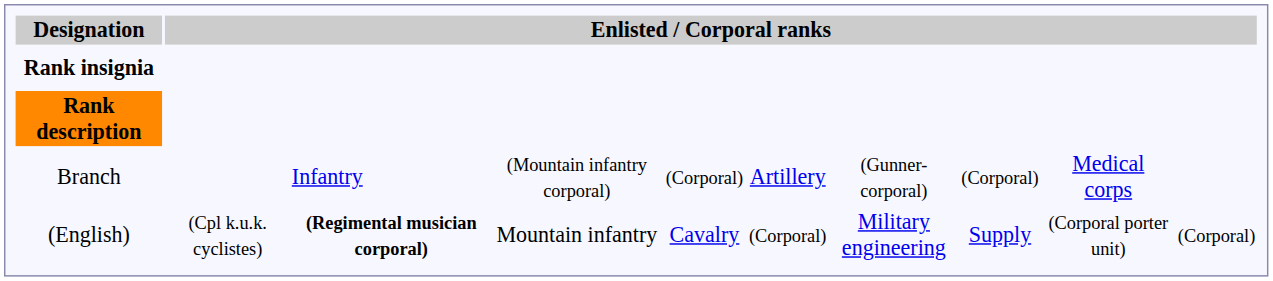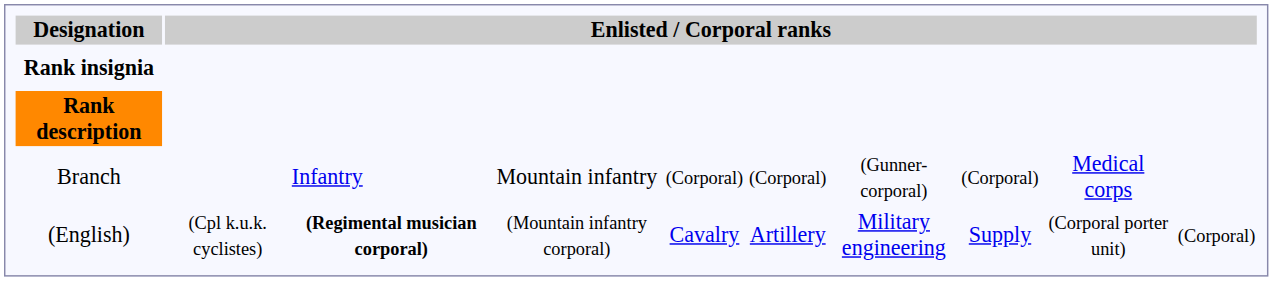Branch | column 4: (Mountain infantry corporal) -> Mountain infantry
Branch | column 6: Artillery -> (Corporal)
(English) | column 4: Mountain infantry -> (Mountain infantry corporal)
(English) | column 6: (Corporal) -> Artillery
